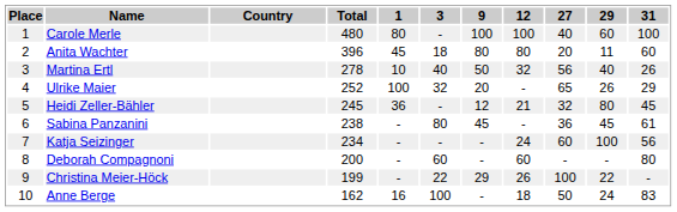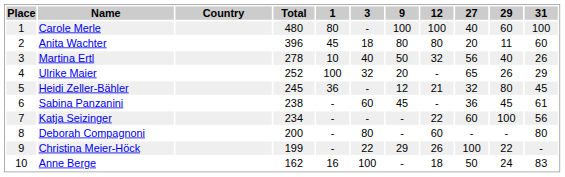Sabina Panzanini | 3: 80 -> 60
Katja Seizinger | 12: 24 -> 22
Deborah Compagnoni | 3: 60 -> 80
